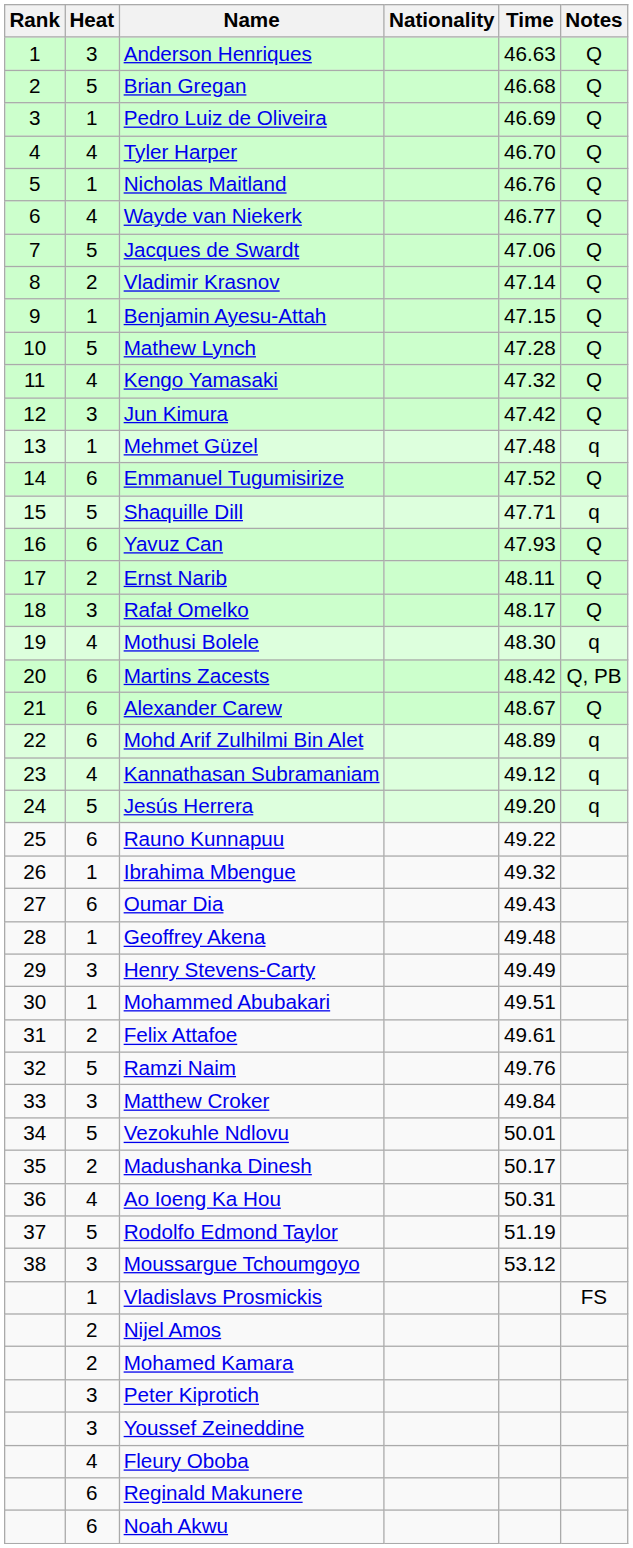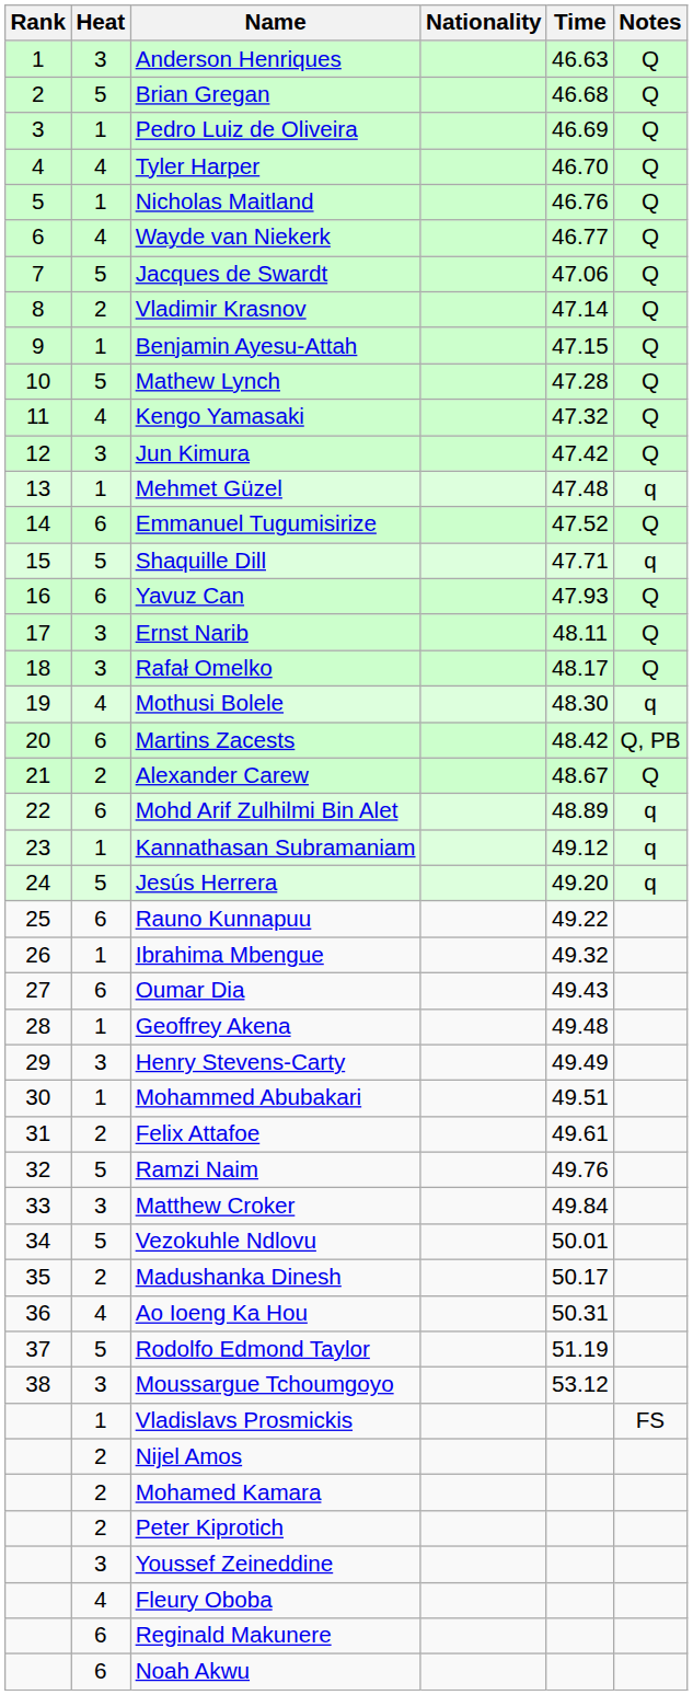Ernst Narib | Heat: 2 -> 3
Alexander Carew | Heat: 6 -> 2
Kannathasan Subramaniam | Heat: 4 -> 1
Peter Kiprotich | Heat: 3 -> 2
